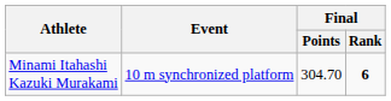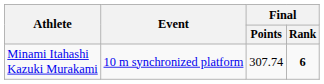Minami Itahashi Kazuki Murakami | Final / Points: 304.70 -> 307.74
